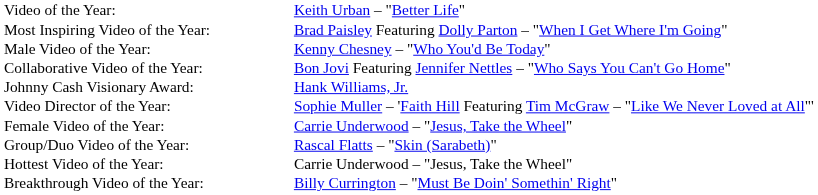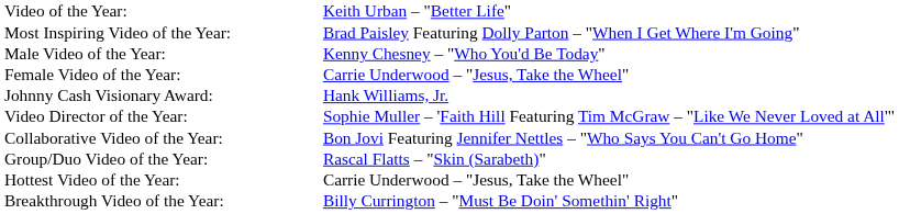rows swapped: Female Video of the Year: <-> Collaborative Video of the Year:
